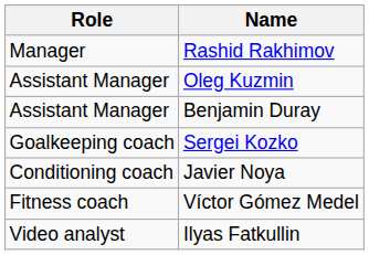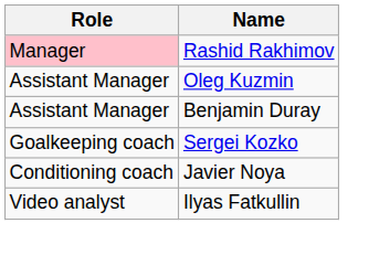Rashid Rakhimov | Role: no background -> pink background
- row: Fitness coach | Víctor Gómez Medel
